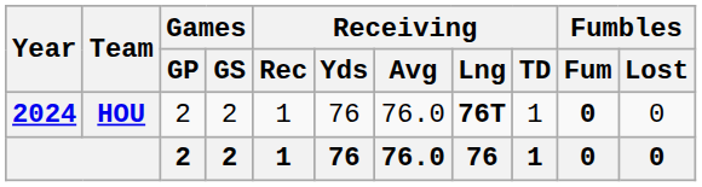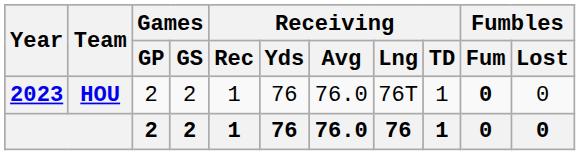HOU | Year: 2024 -> 2023
HOU | Receiving / Lng: bold -> normal
